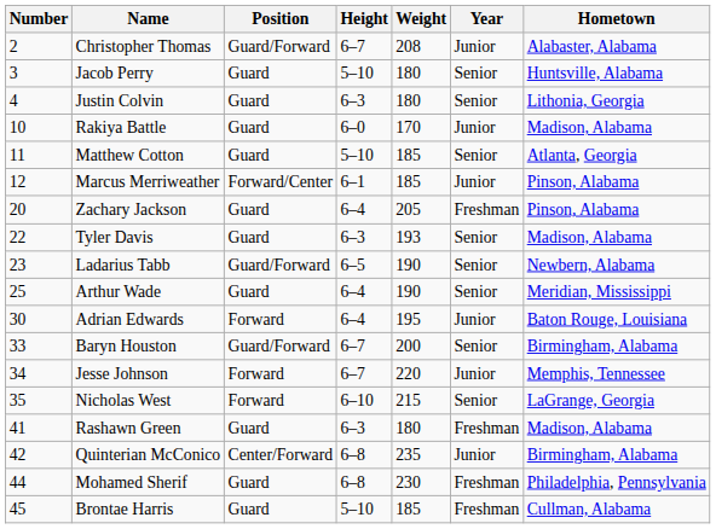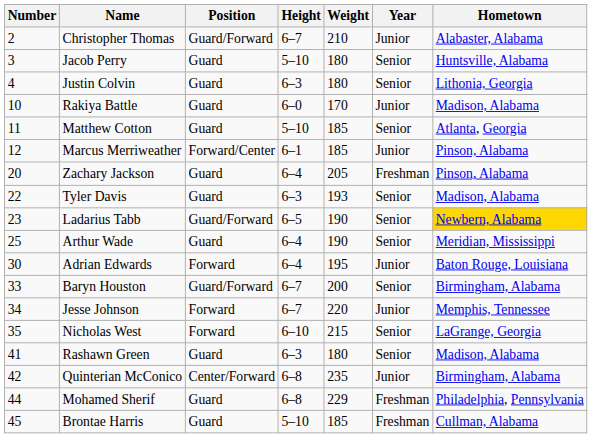Christopher Thomas | Weight: 208 -> 210
Ladarius Tabb | Hometown: no background -> gold background
Rashawn Green | Year: Freshman -> Senior
Mohamed Sherif | Weight: 230 -> 229
